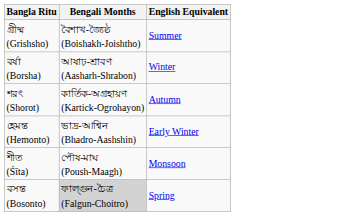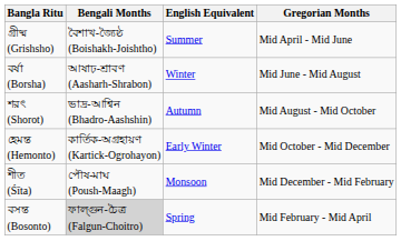+ column: Gregorian Months | Mid April - Mid June | Mid June - Mid August | Mid August - Mid October | Mid October - Mid December | Mid December - Mid February | Mid February - Mid April
শরৎ (Shorot) | Bengali Months: কার্তিক-অগ্রহায়ণ (Kartick-Ogrohayon) -> ভাদ্র-আশ্বিন (Bhadro-Aashshin)
হেমন্ত (Hemonto) | Bengali Months: ভাদ্র-আশ্বিন (Bhadro-Aashshin) -> কার্তিক-অগ্রহায়ণ (Kartick-Ogrohayon)
